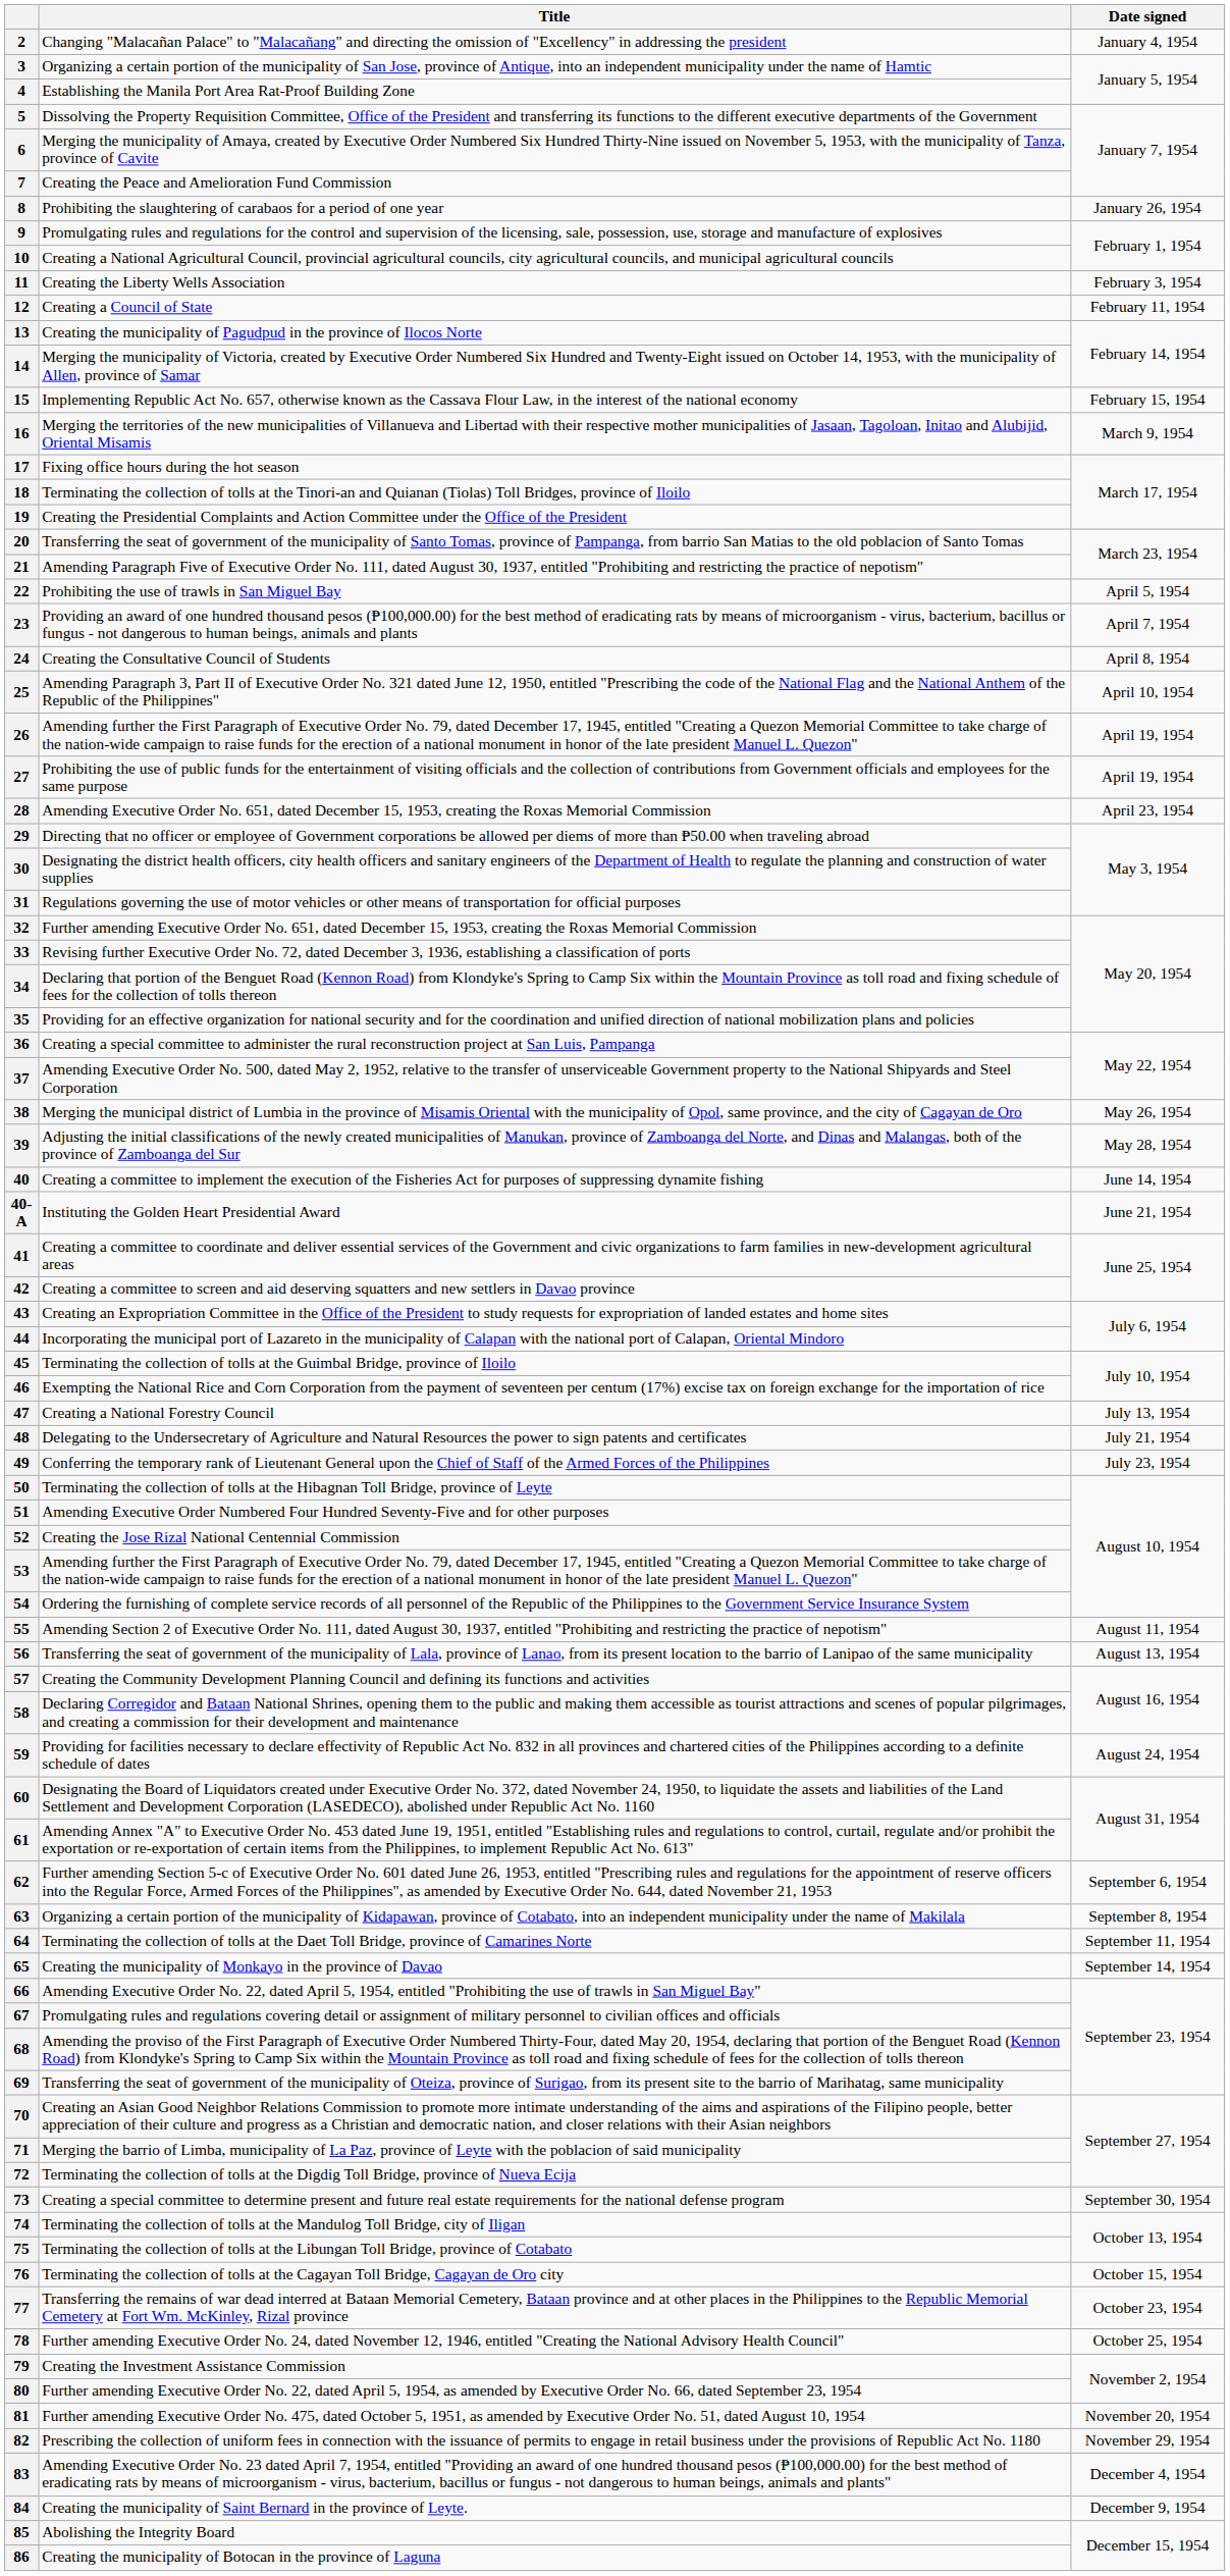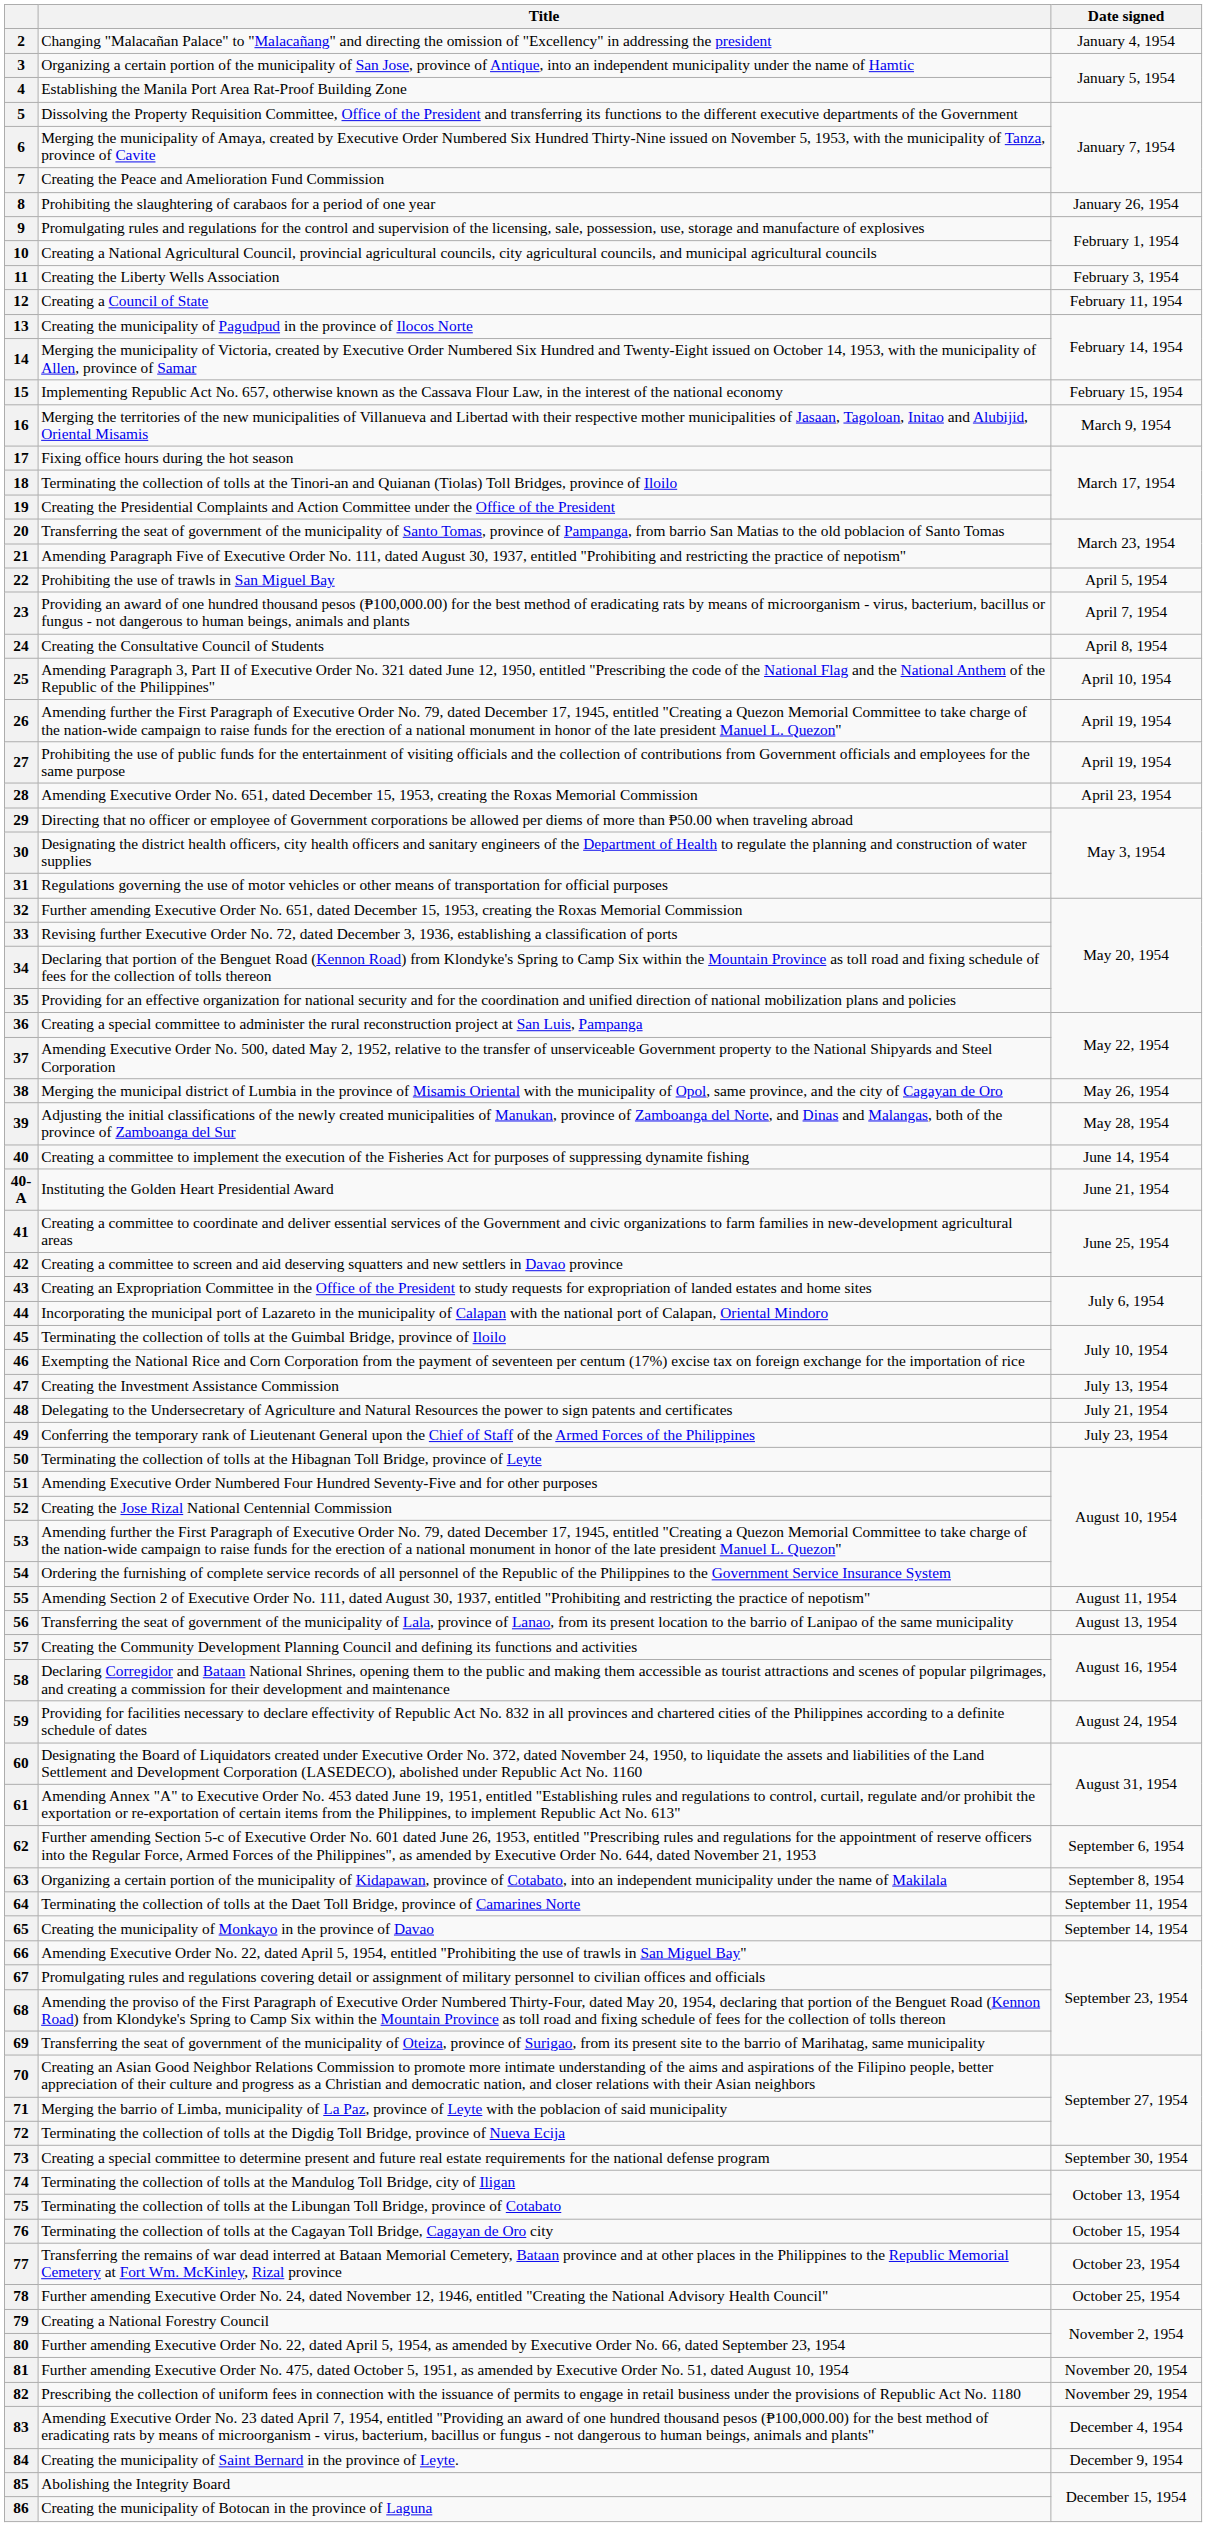47 | Title: Creating a National Forestry Council -> Creating the Investment Assistance Commission
79 | Title: Creating the Investment Assistance Commission -> Creating a National Forestry Council
